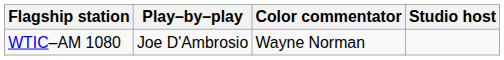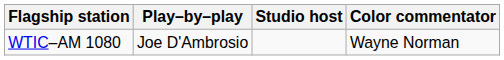columns swapped: Color commentator <-> Studio host
